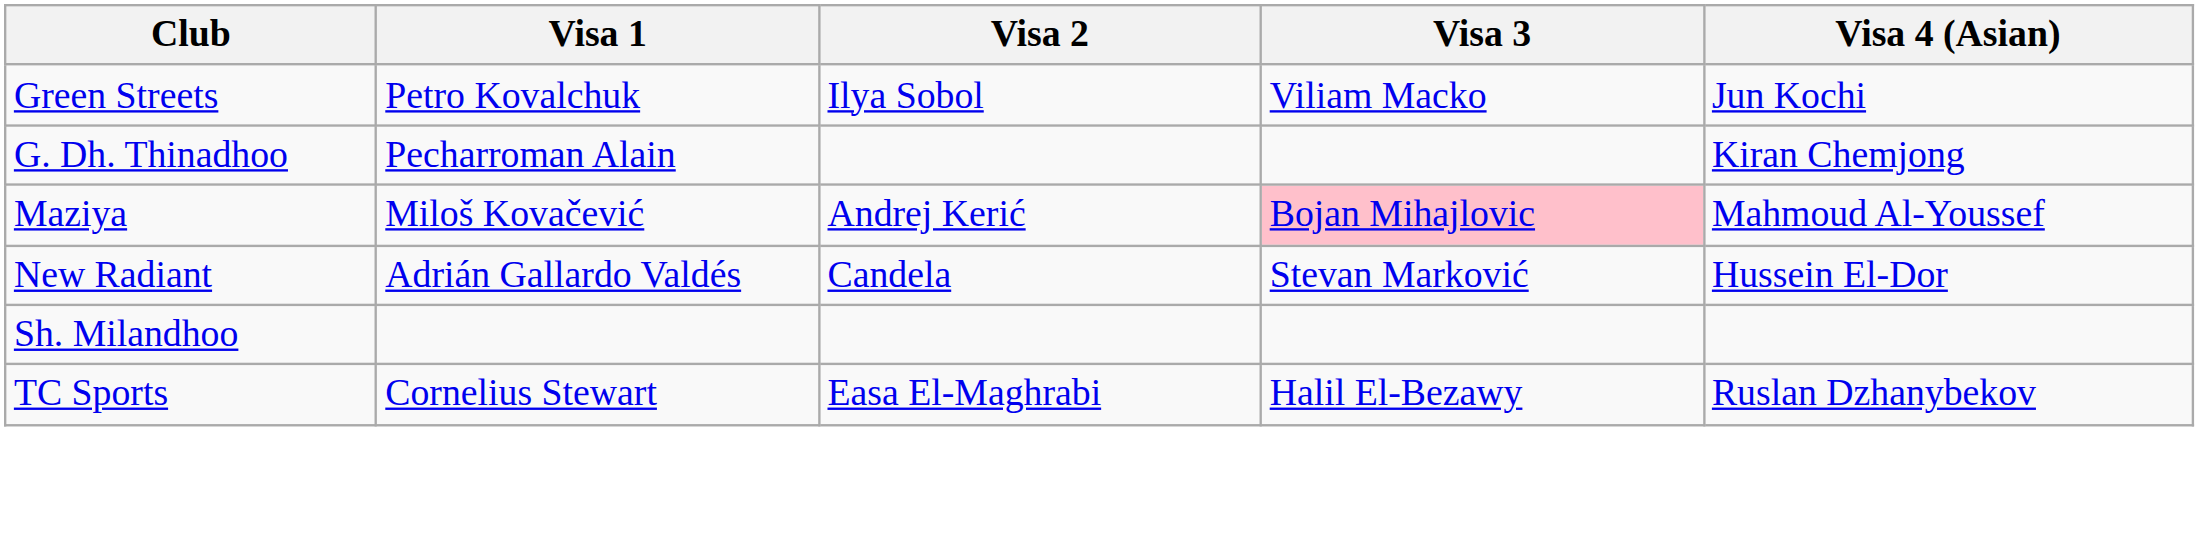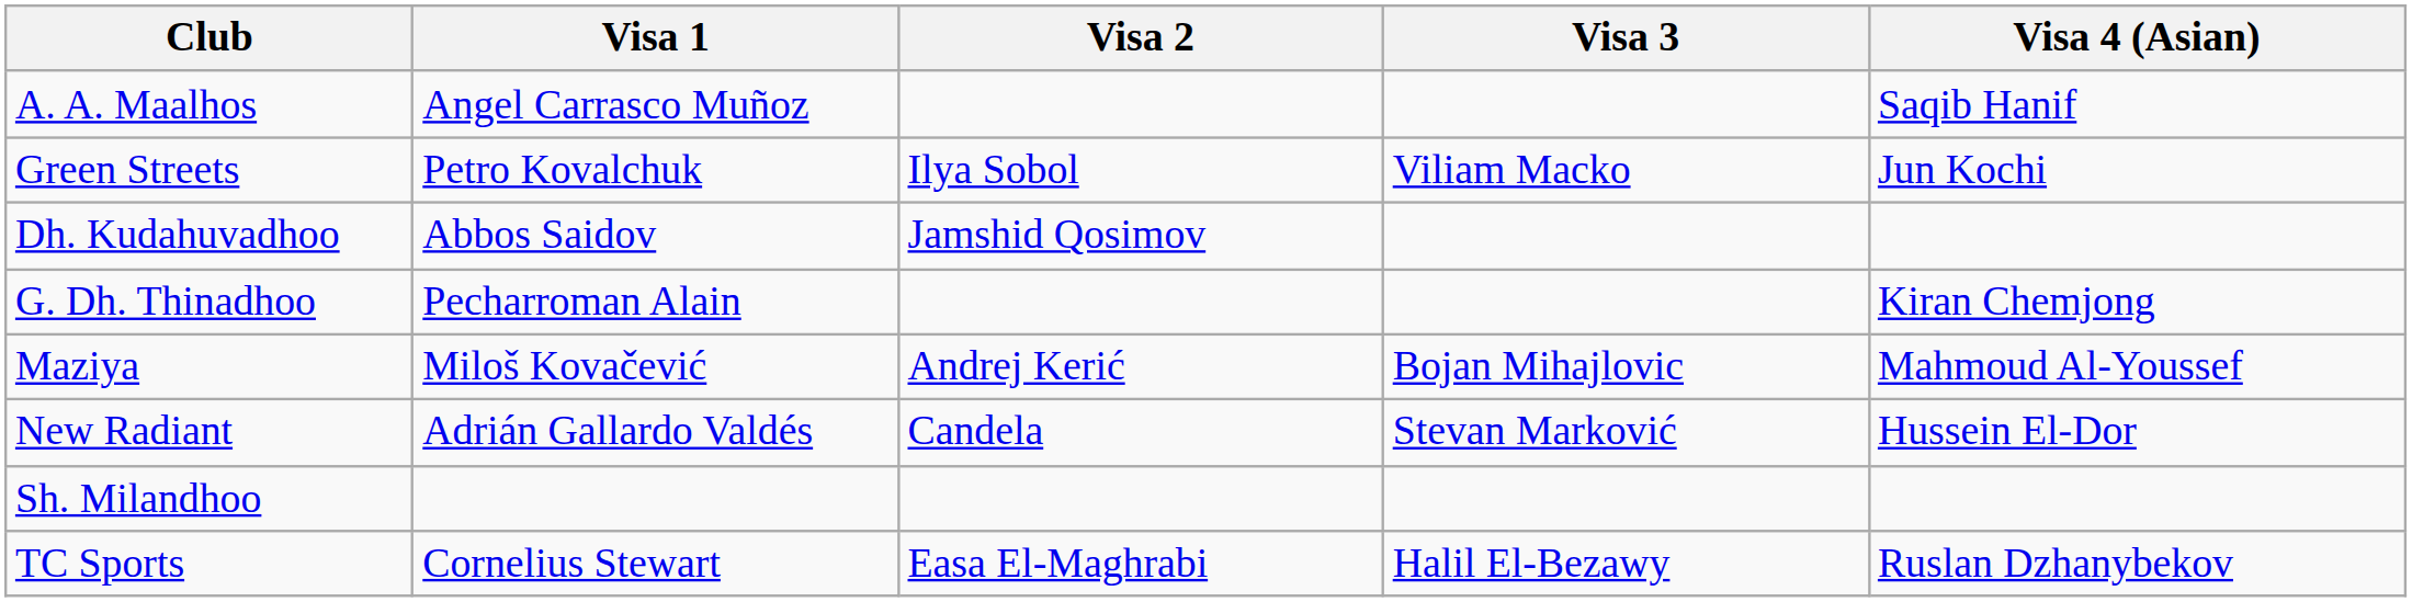+ row: A. A. Maalhos | Angel Carrasco Muñoz | Saqib Hanif
+ row: Dh. Kudahuvadhoo | Abbos Saidov | Jamshid Qosimov
Maziya | Visa 3: pink background -> no background
